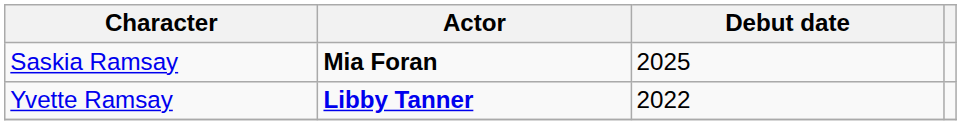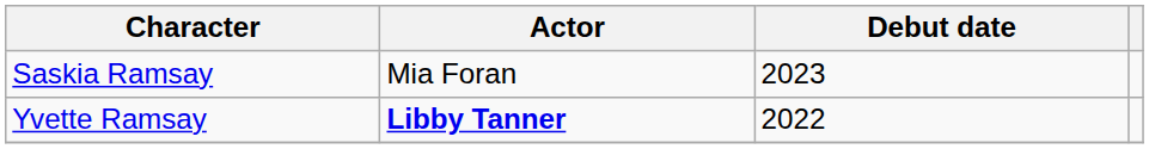Saskia Ramsay | Actor: bold -> normal
Saskia Ramsay | Debut date: 2025 -> 2023
